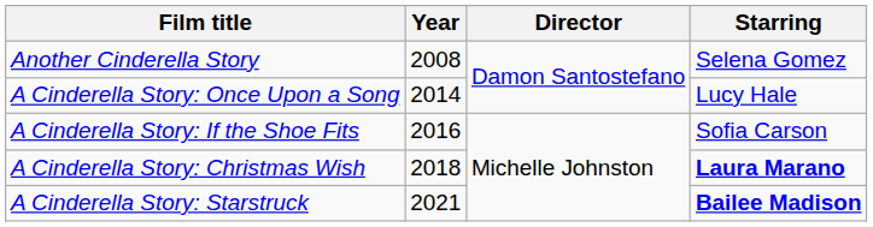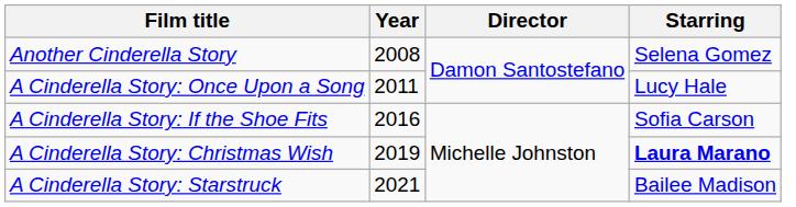A Cinderella Story: Once Upon a Song | Year: 2014 -> 2011
A Cinderella Story: Christmas Wish | Year: 2018 -> 2019
A Cinderella Story: Starstruck | Starring: bold -> normal
